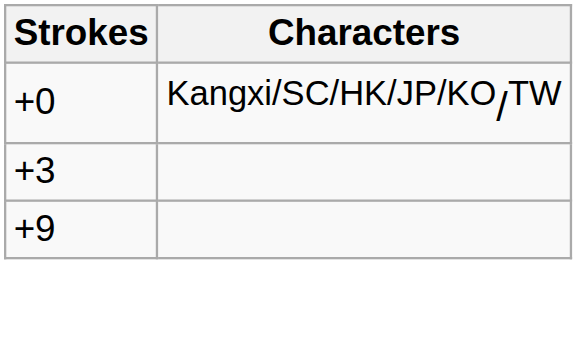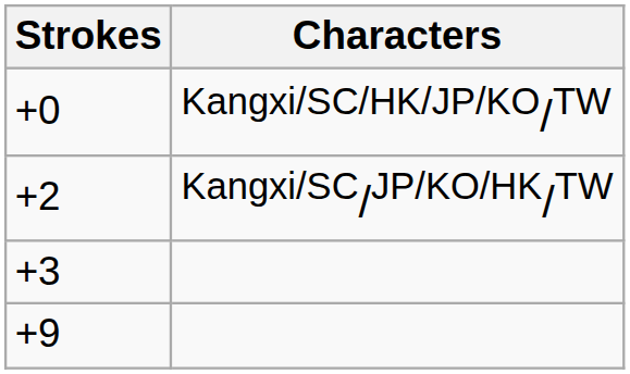+ row: +2 | Kangxi/SC/JP/KO/HK/TW
